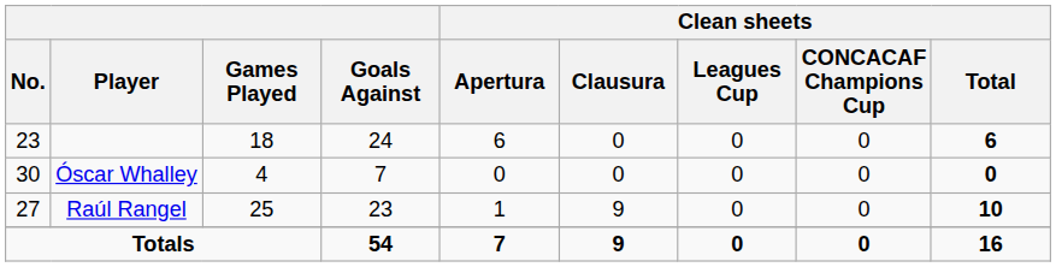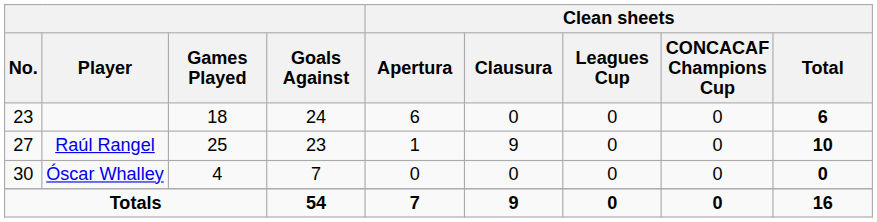rows swapped: Raúl Rangel <-> Óscar Whalley
